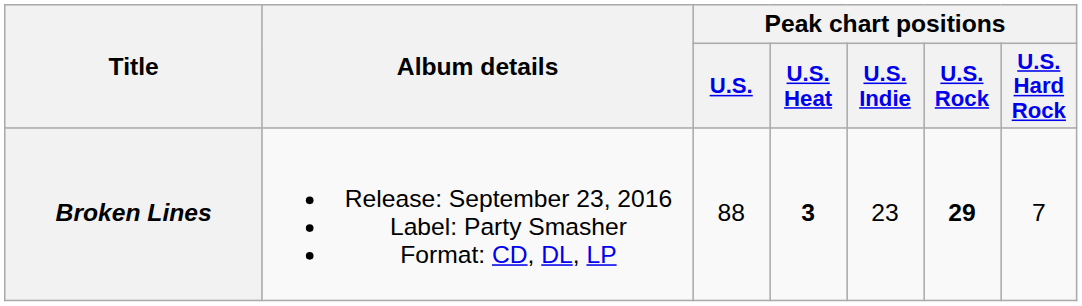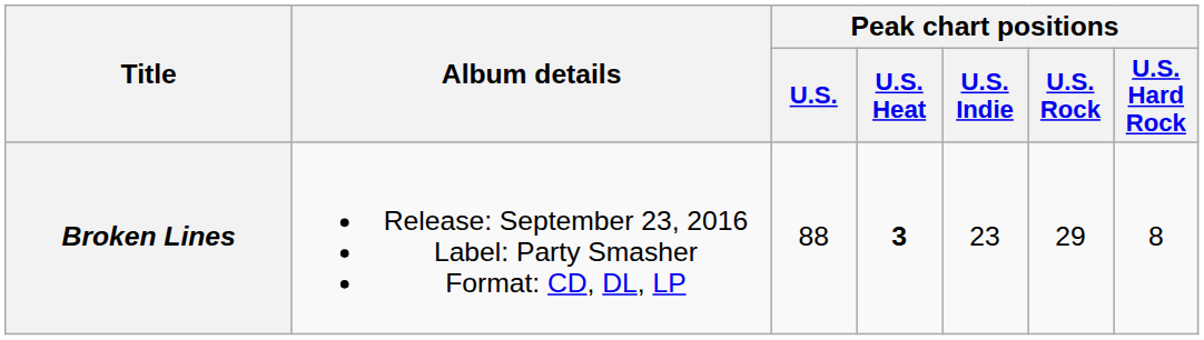Broken Lines | Peak chart positions / U.S. Rock: bold -> normal
Broken Lines | Peak chart positions / U.S. Hard Rock: 7 -> 8
